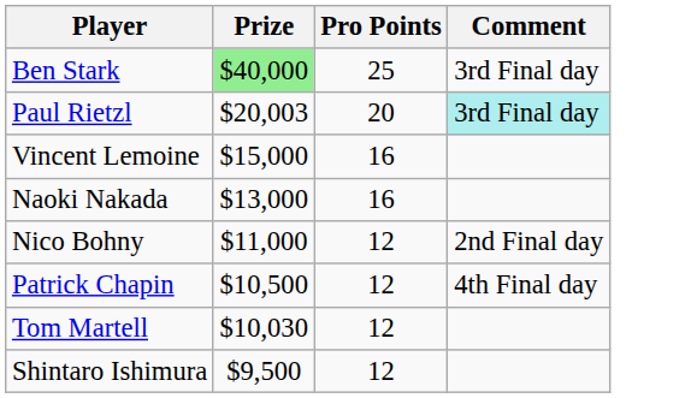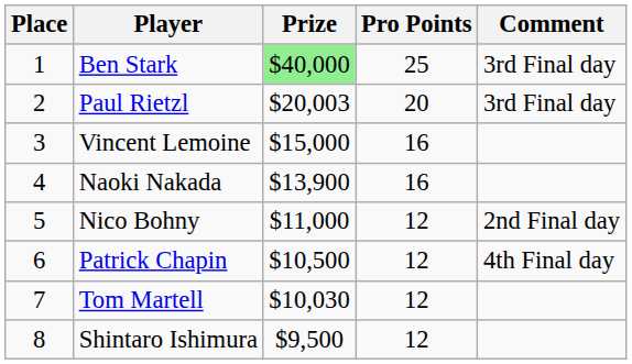+ column: Place | 1 | 2 | 3 | 4 | 5 | 6 | 7 | 8
Paul Rietzl | Comment: paleturquoise background -> no background
Naoki Nakada | Prize: $13,000 -> $13,900
